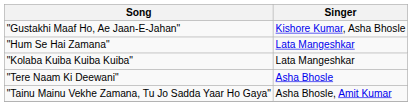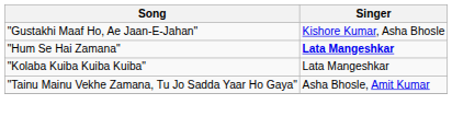"Hum Se Hai Zamana" | Singer: normal -> bold
- row: "Tere Naam Ki Deewani" | Asha Bhosle
